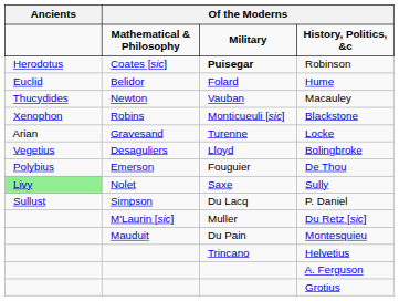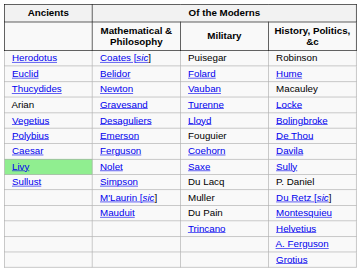Robinson | column 3: bold -> normal
- row: Xenophon | Robins | Monticueuli [sic] | Blackstone
+ row: Caesar | Ferguson | Coehorn | Davila
